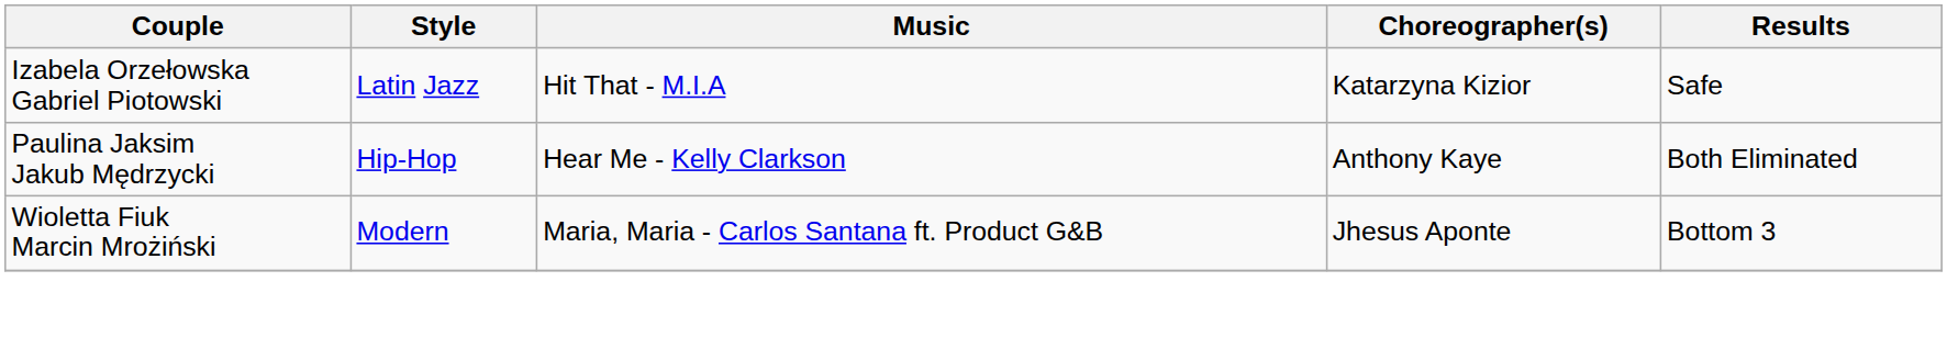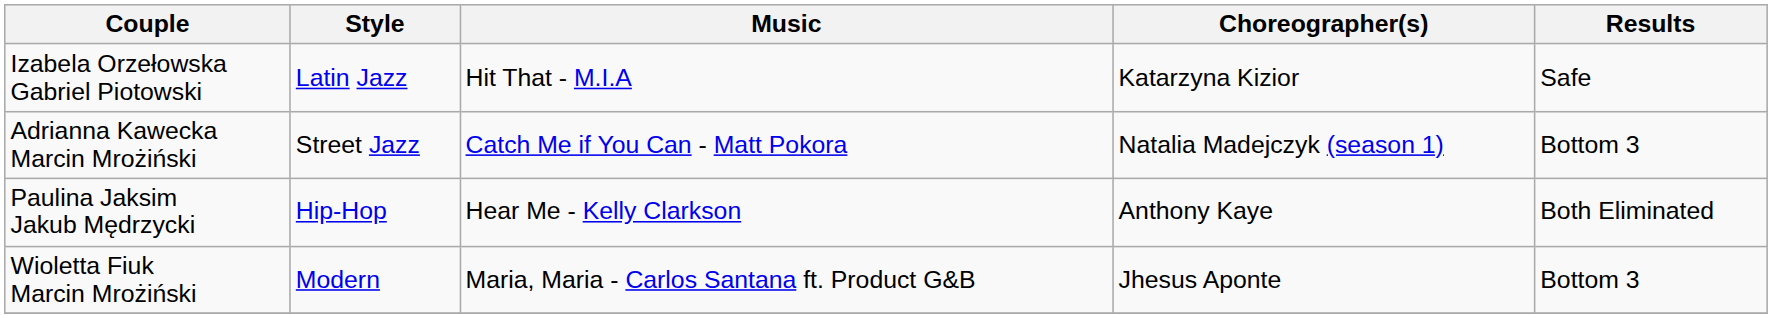+ row: Adrianna Kawecka Marcin Mrożiński | Street Jazz | Catch Me if You Can - Matt Pokora | Natalia Madejczyk (season 1) | Bottom 3
